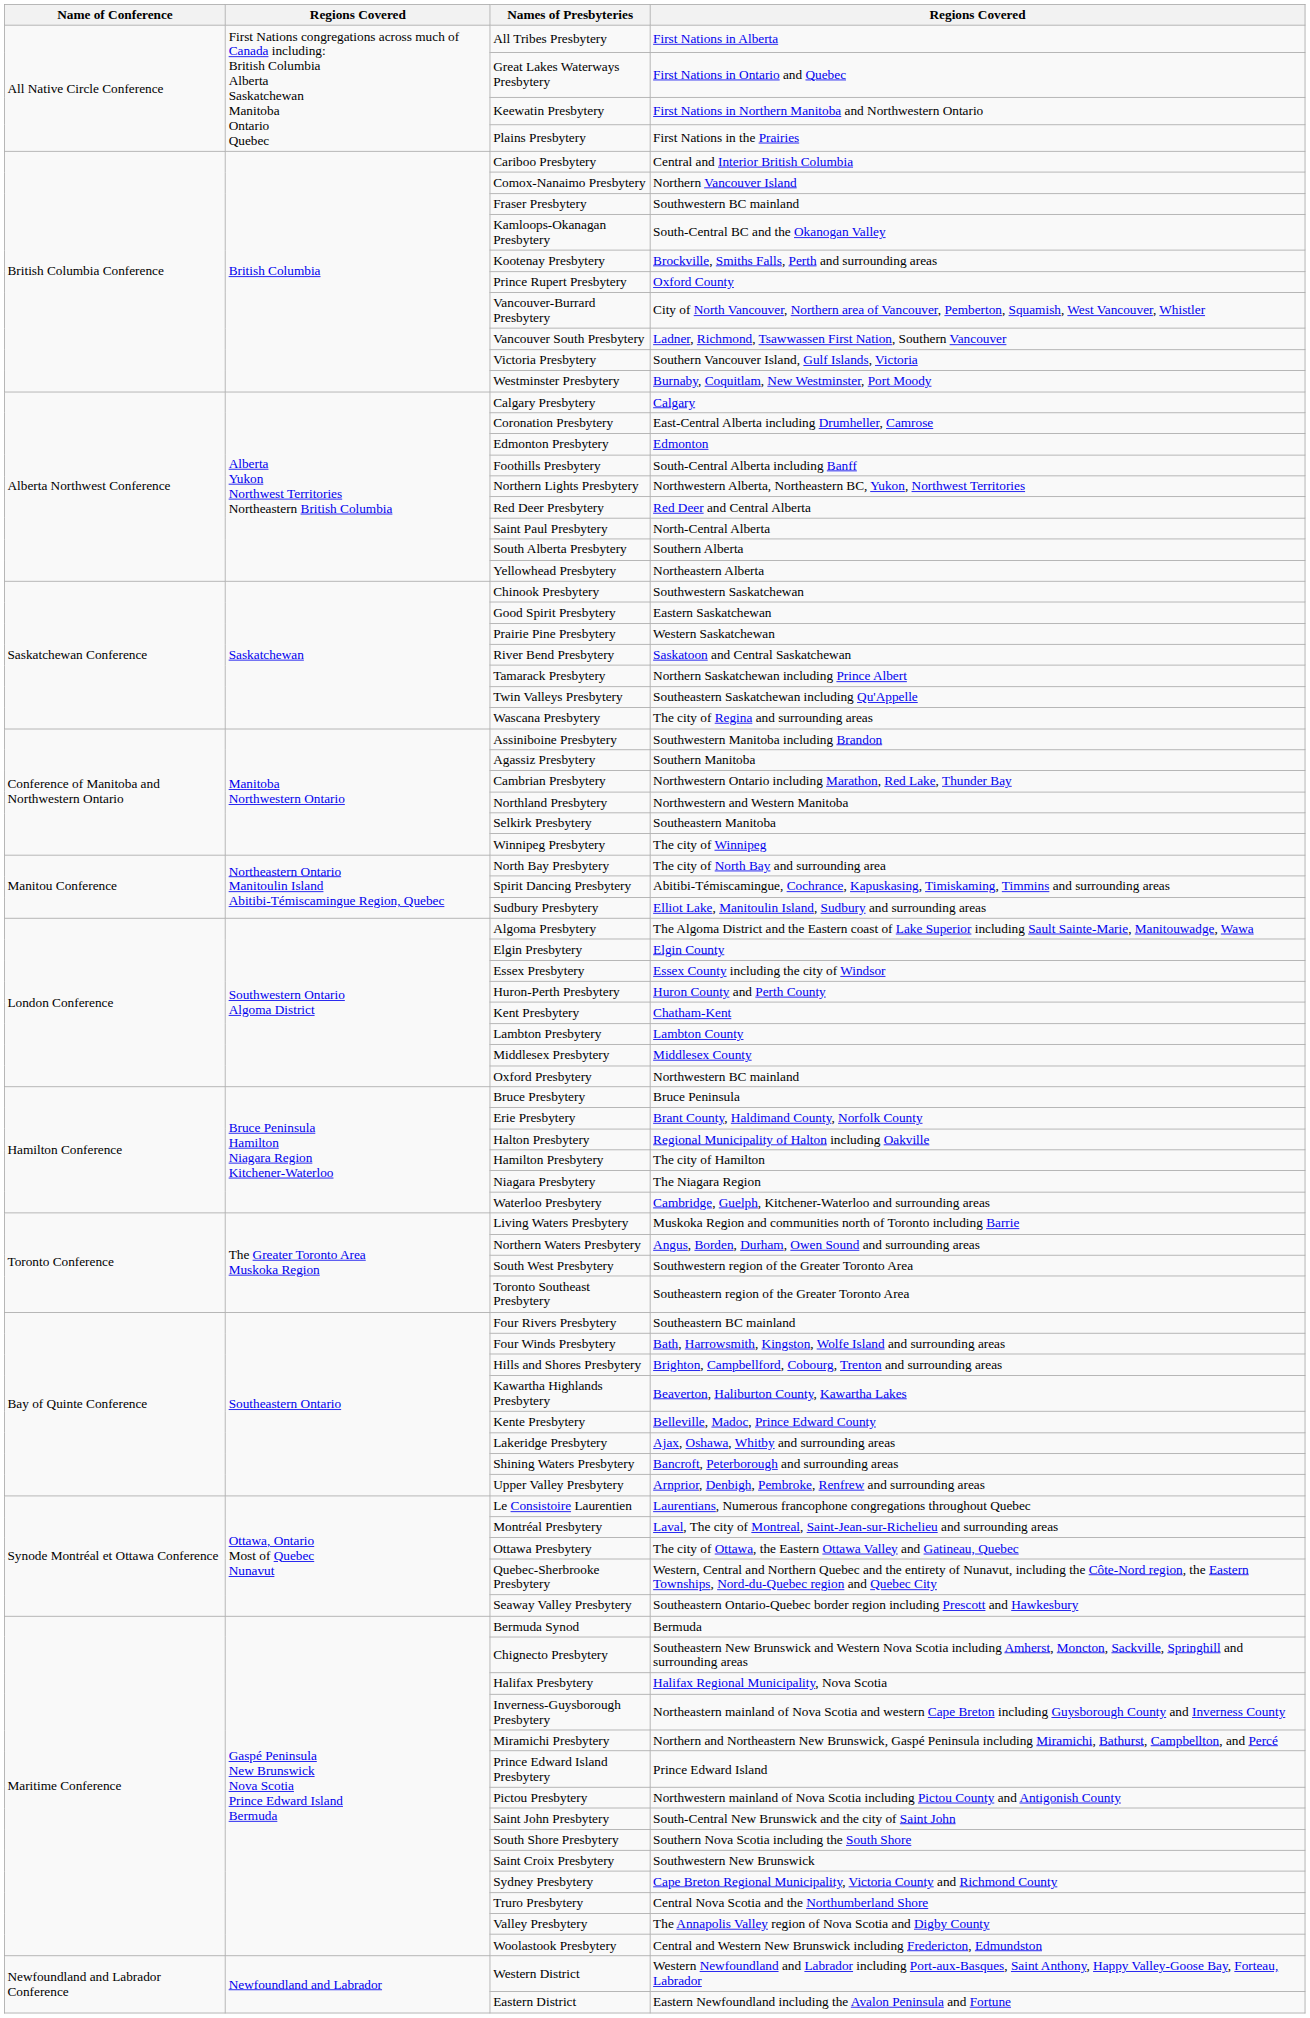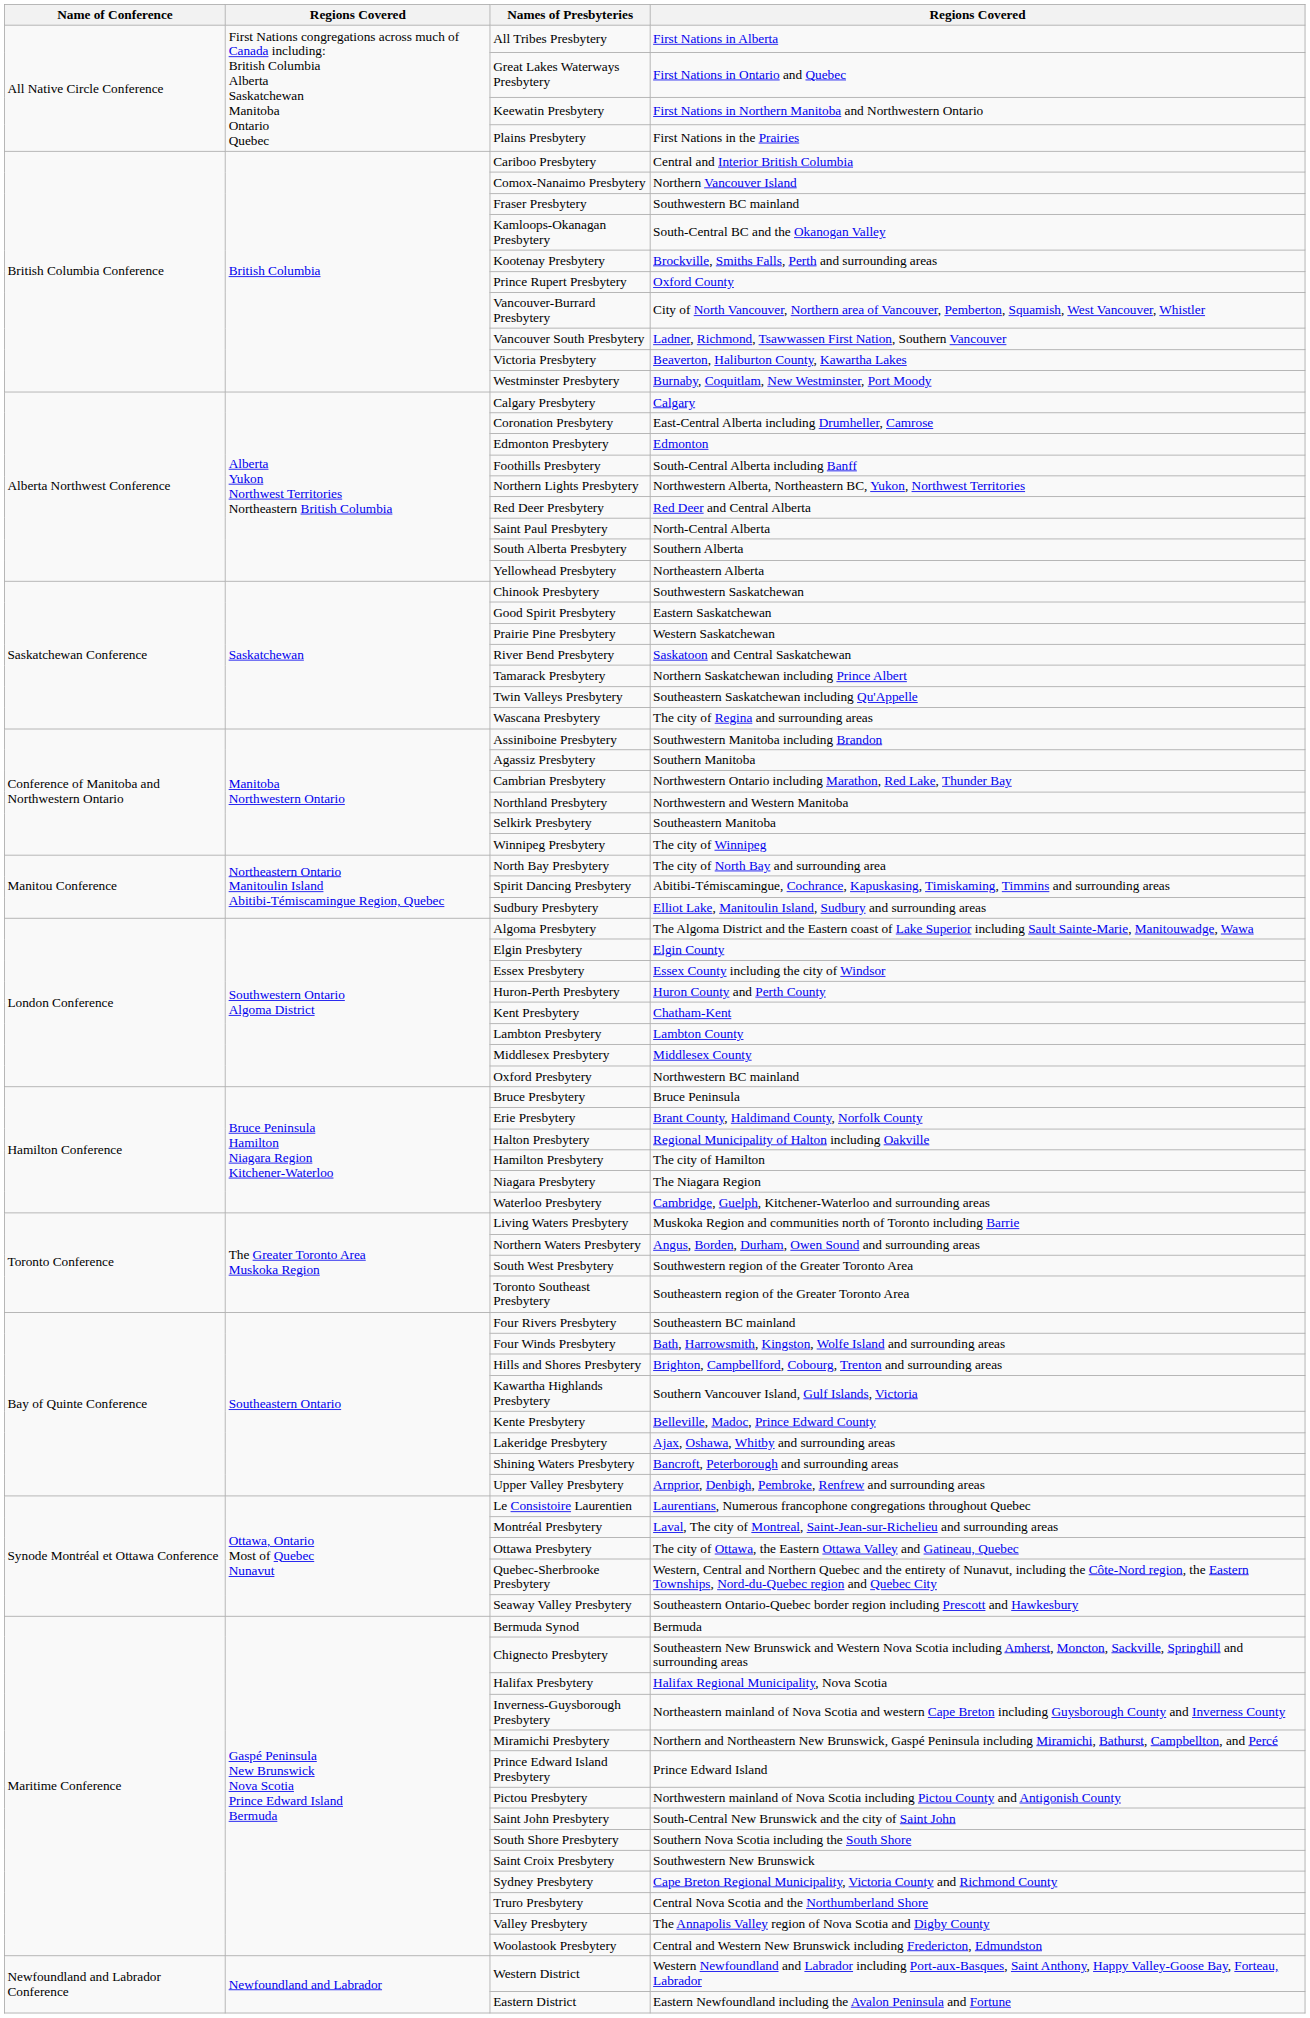Victoria Presbytery | column 4: Southern Vancouver Island, Gulf Islands, Victoria -> Beaverton, Haliburton County, Kawartha Lakes
Kawartha Highlands Presbytery | column 4: Beaverton, Haliburton County, Kawartha Lakes -> Southern Vancouver Island, Gulf Islands, Victoria
